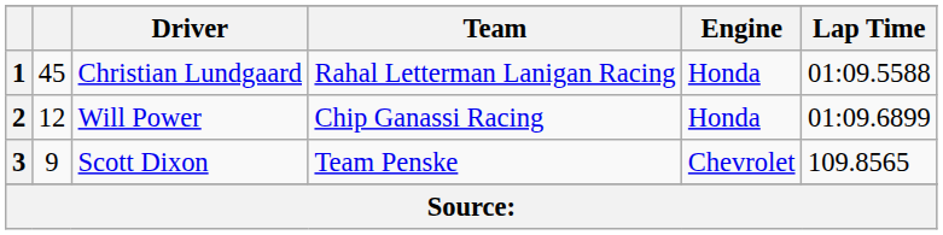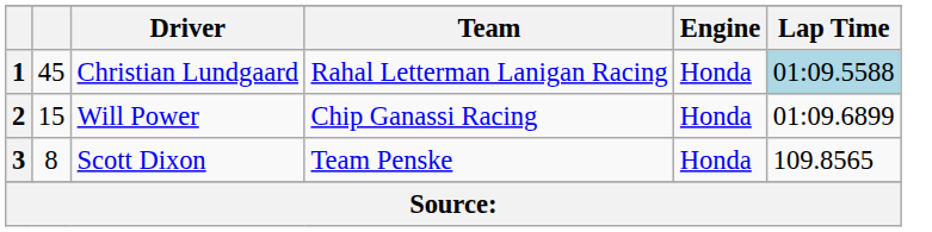1 | Lap Time: no background -> lightblue background
2 | column 2: 12 -> 15
3 | column 2: 9 -> 8
3 | Engine: Chevrolet -> Honda
